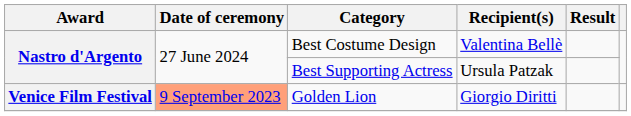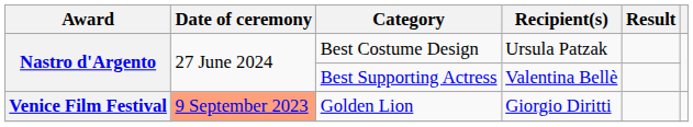Best Costume Design | Recipient(s): Valentina Bellè -> Ursula Patzak
Best Supporting Actress | Recipient(s): Ursula Patzak -> Valentina Bellè
